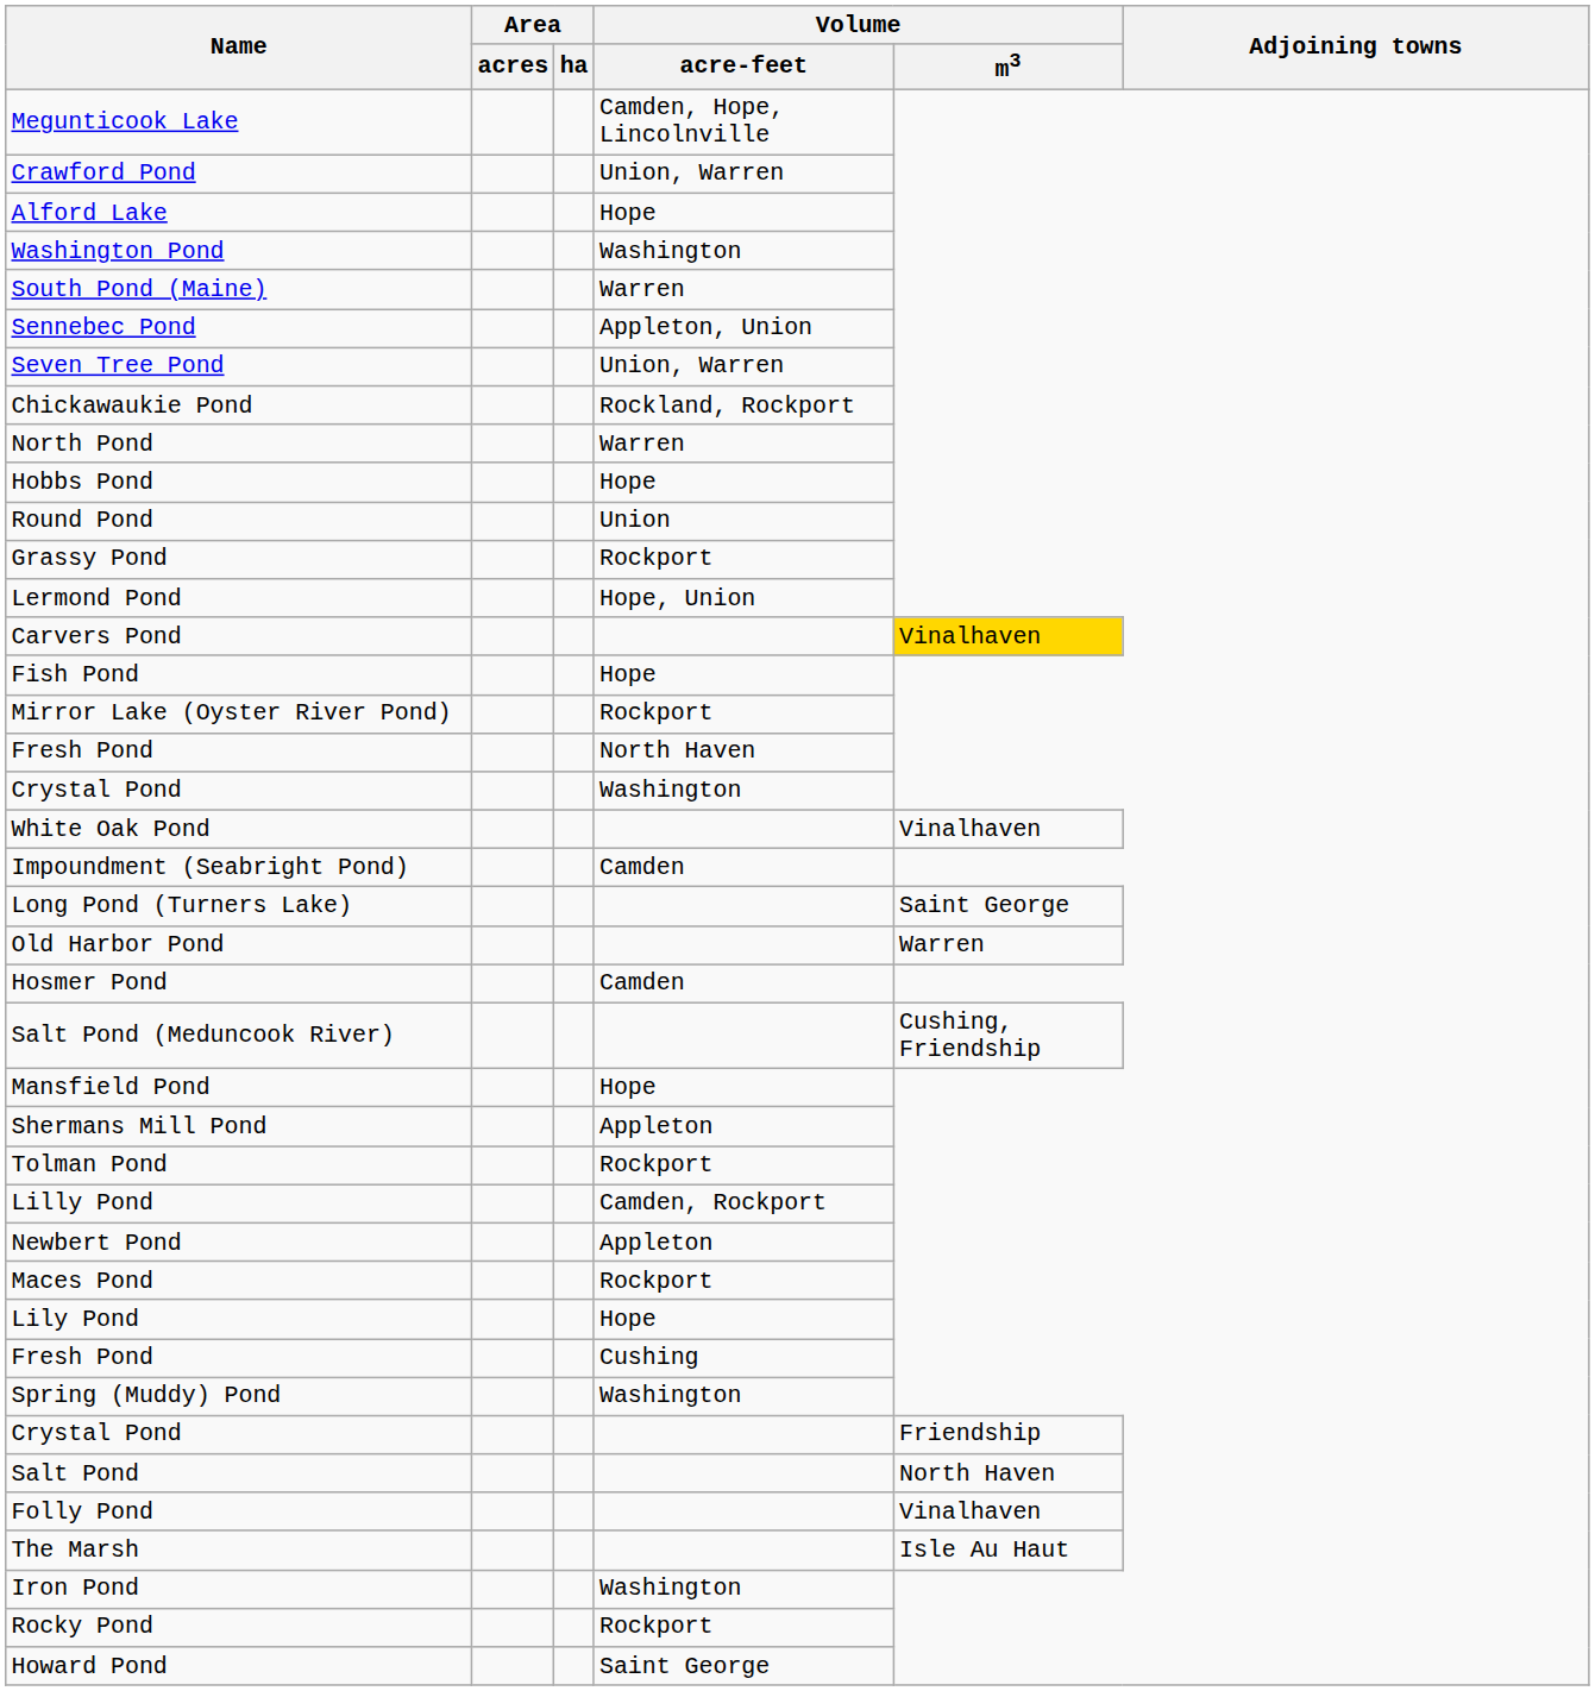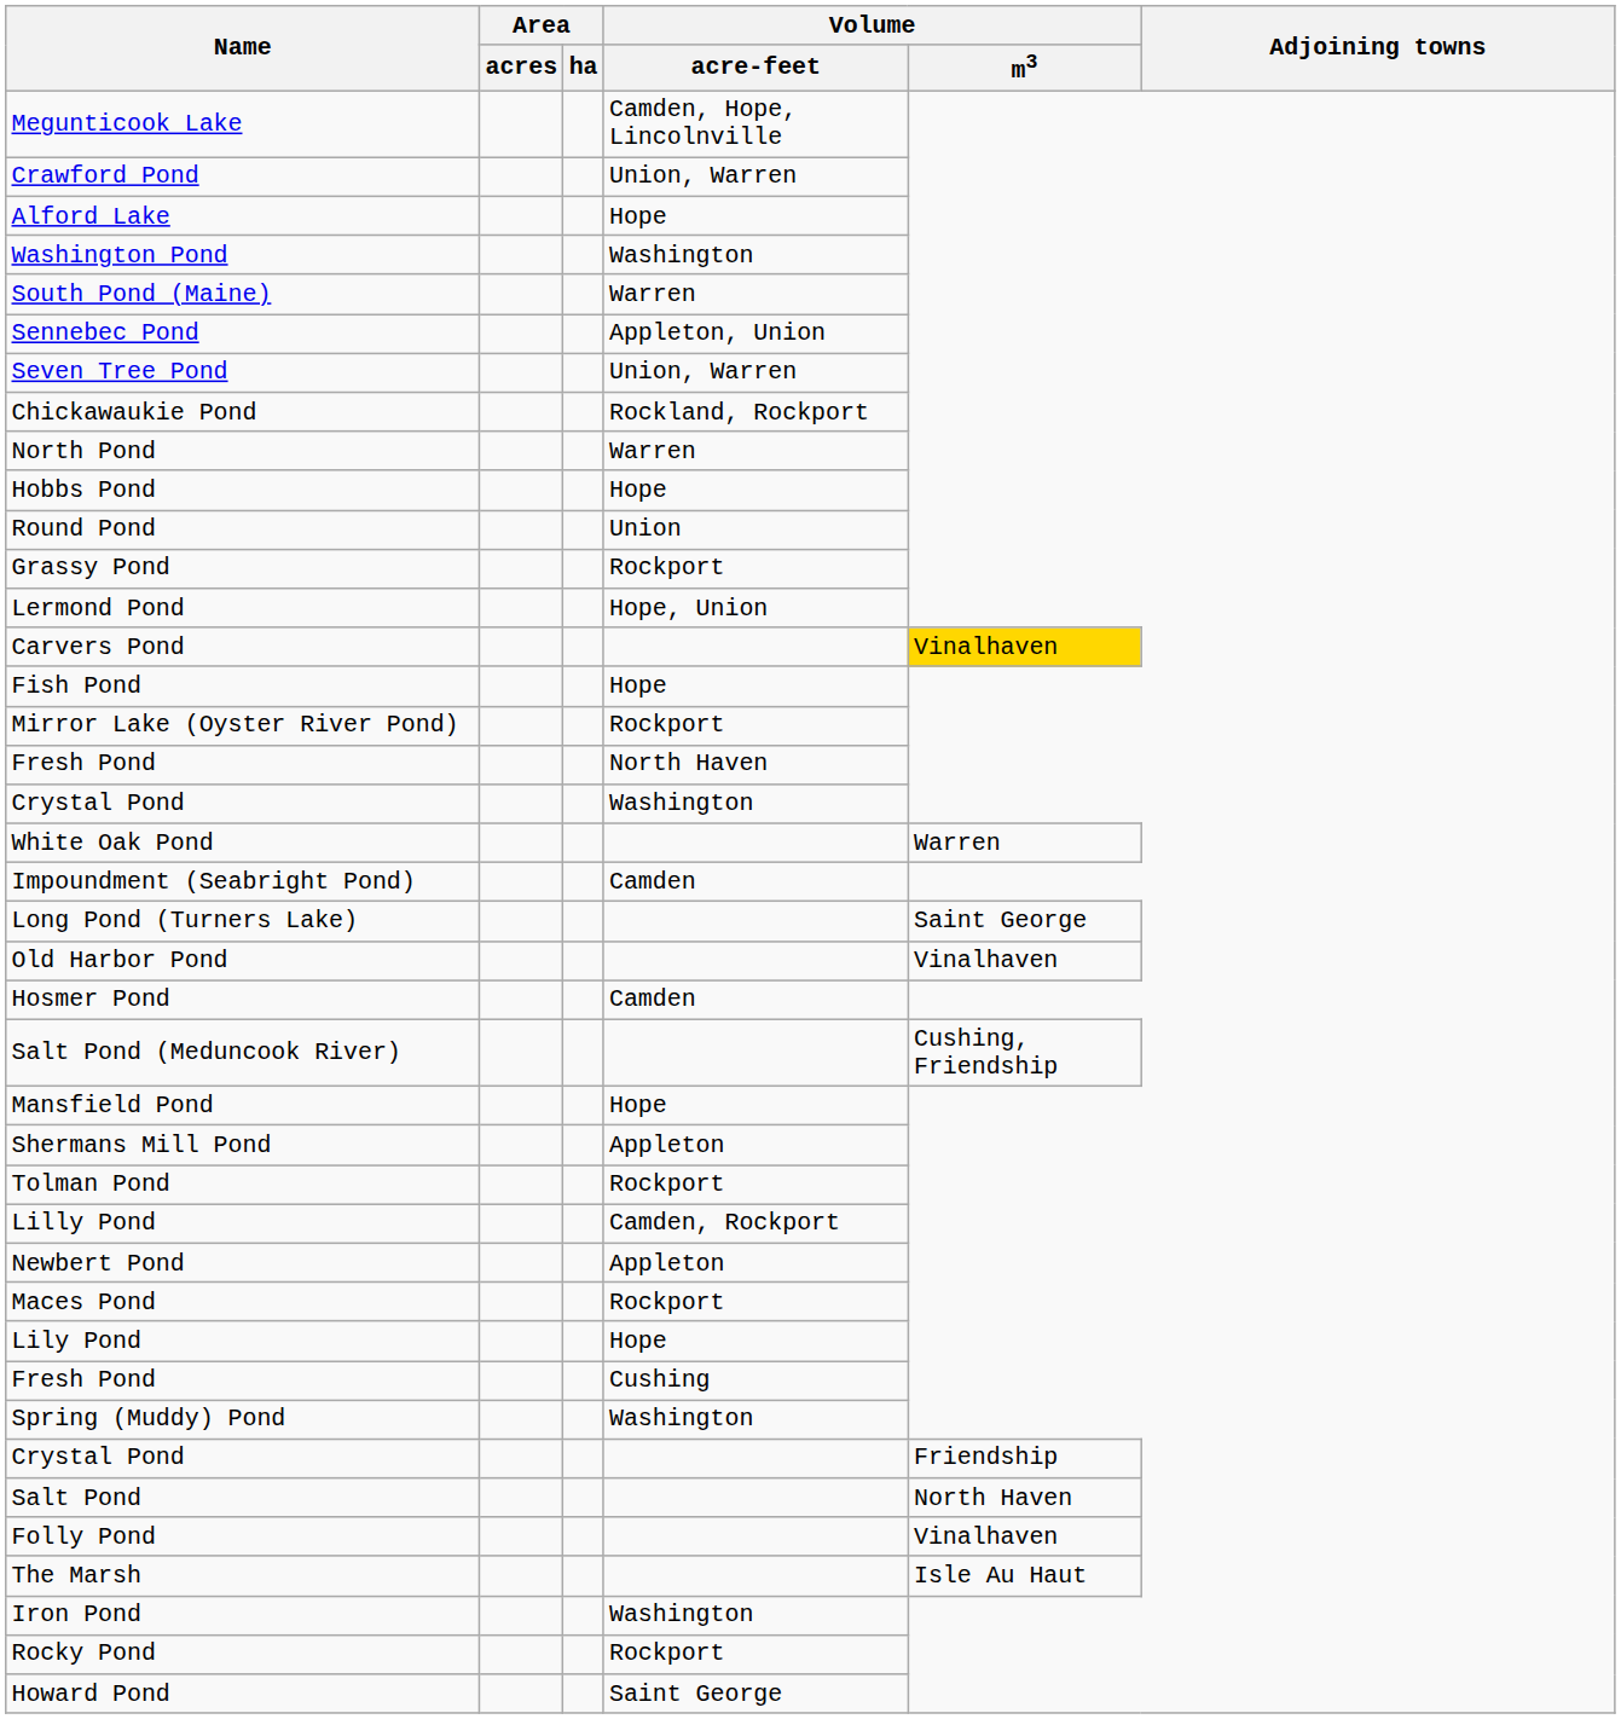White Oak Pond | Volume / m3: Vinalhaven -> Warren
Old Harbor Pond | Volume / m3: Warren -> Vinalhaven
